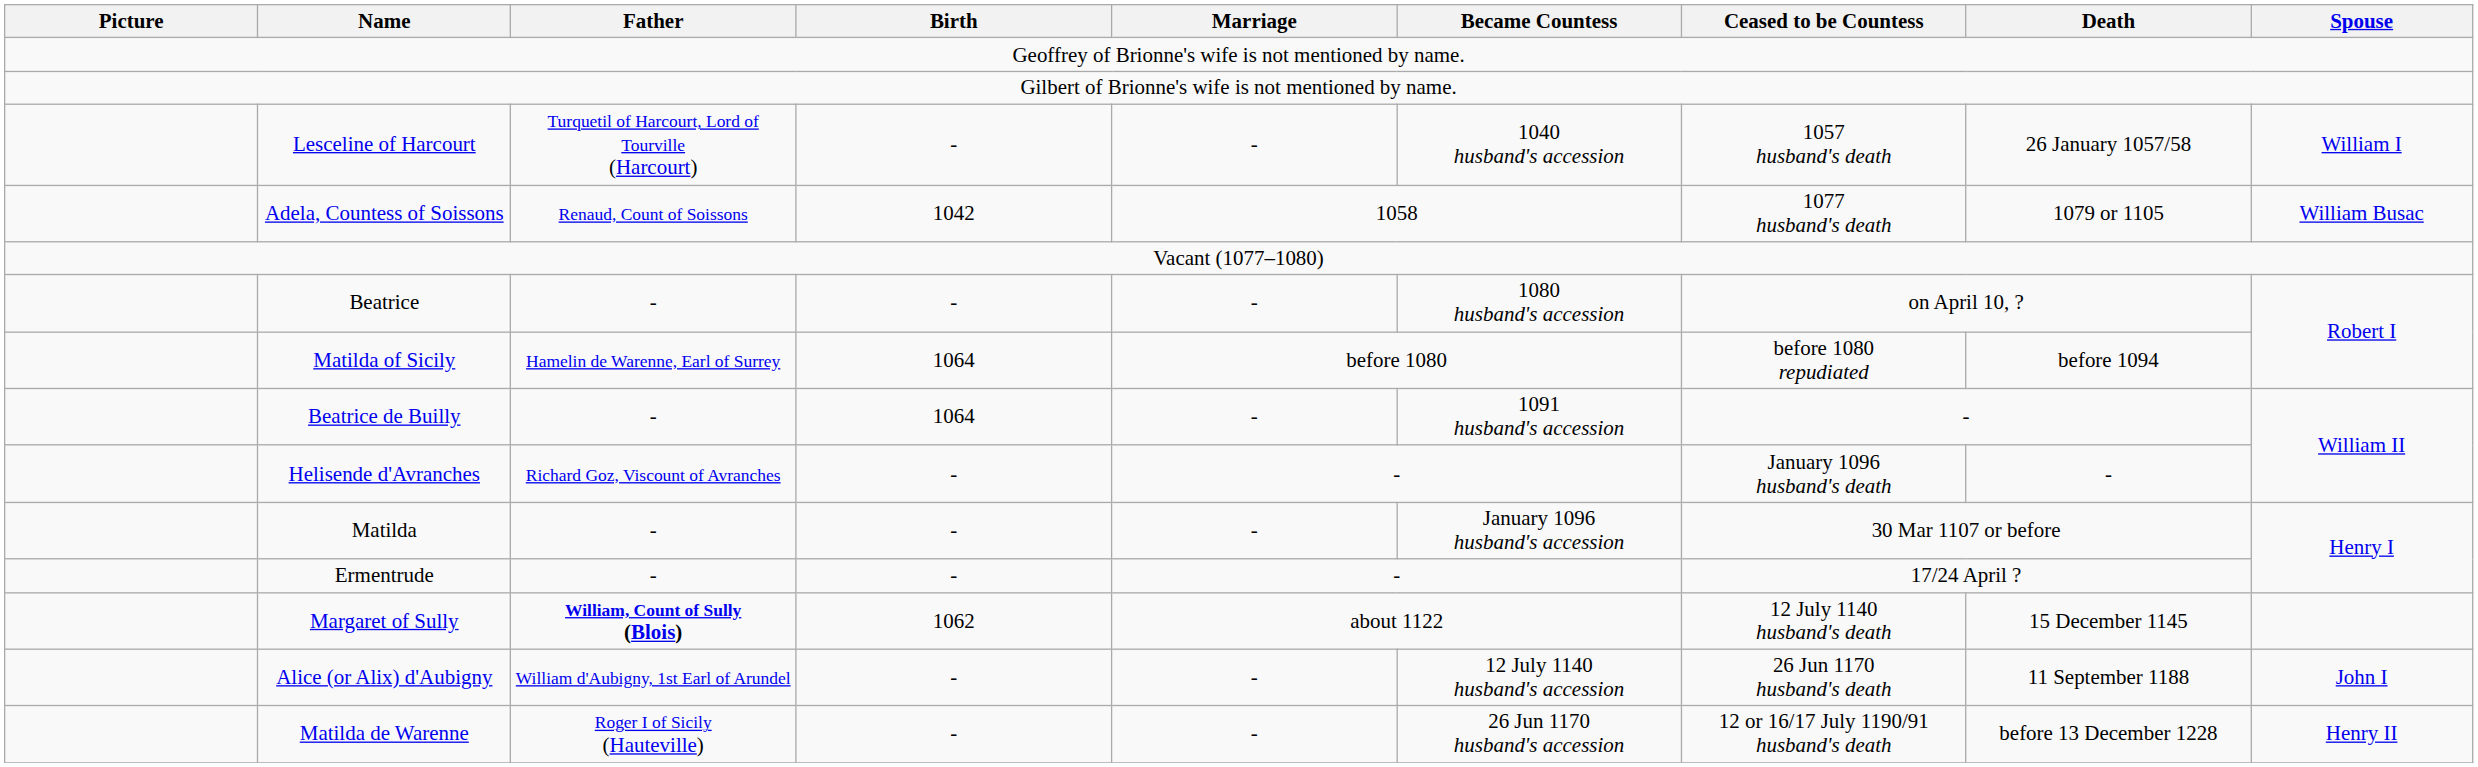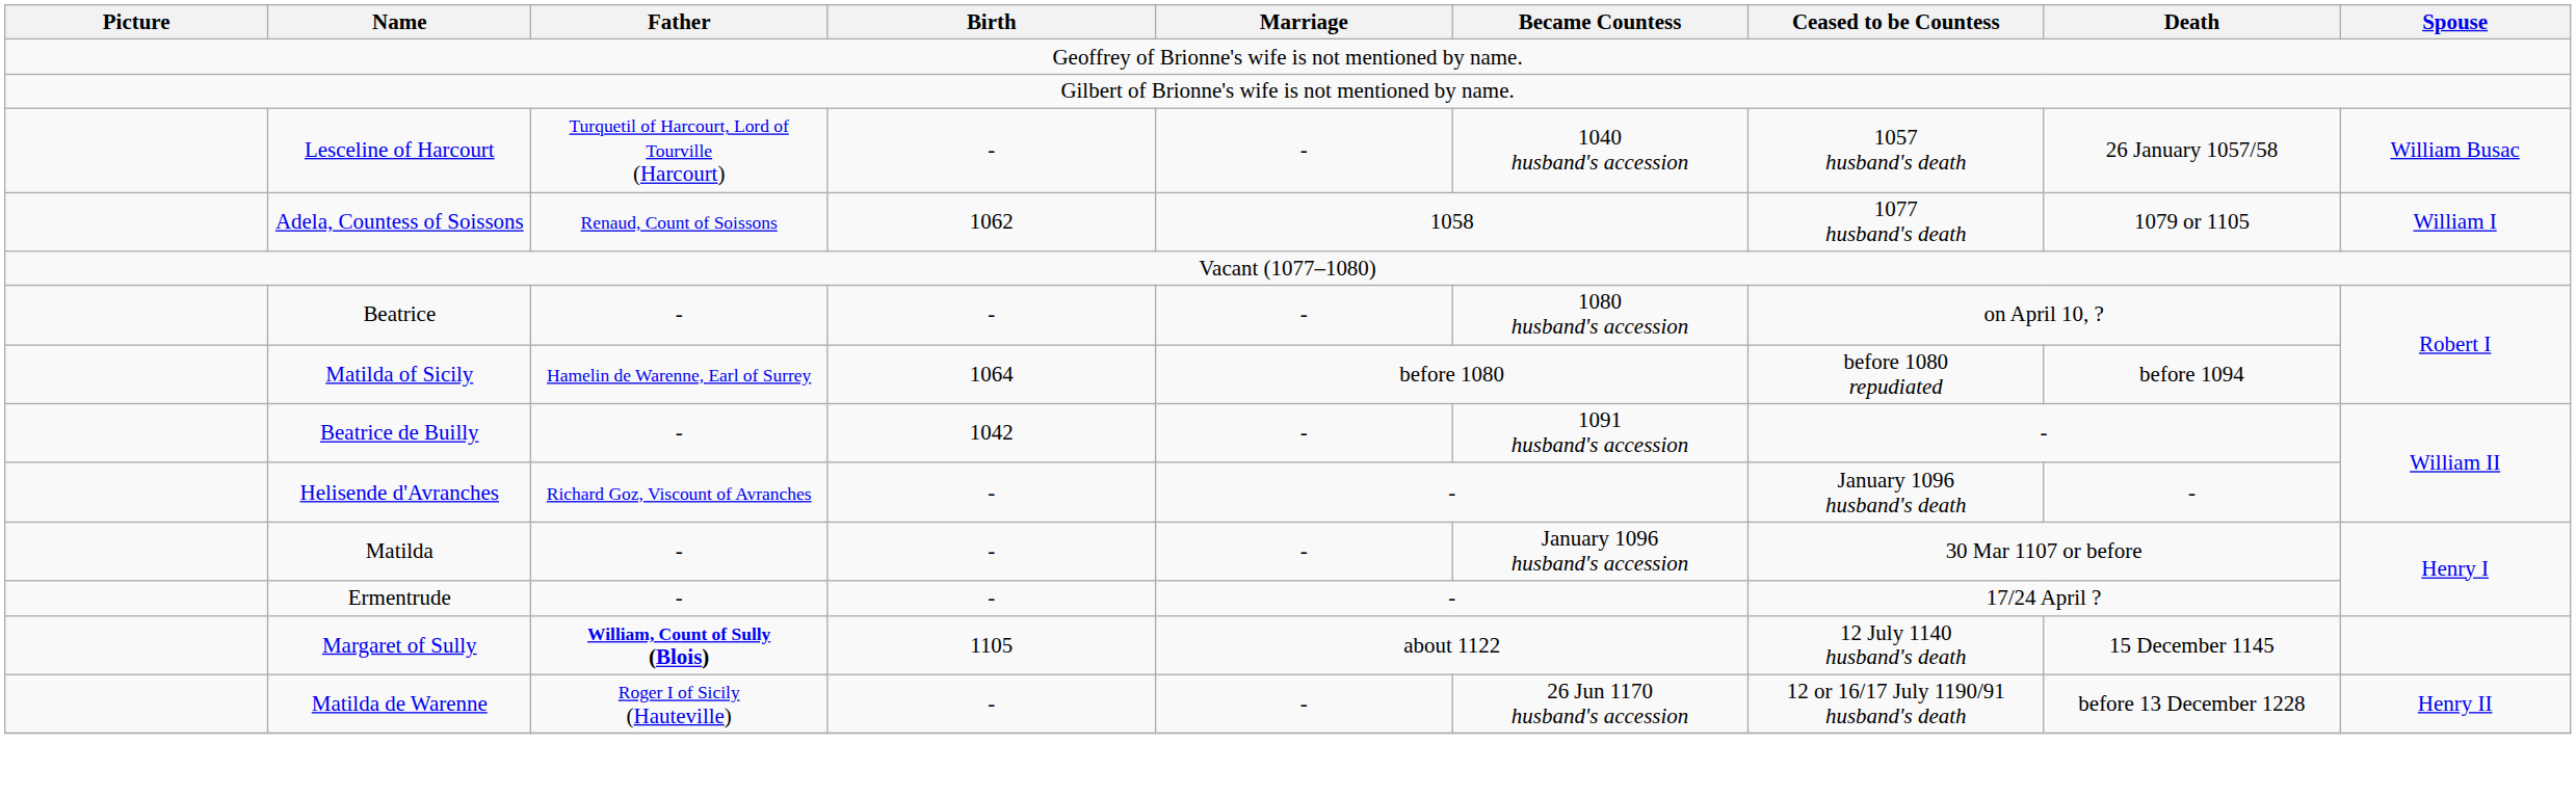Lesceline of Harcourt | Spouse: William I -> William Busac
Adela, Countess of Soissons | Birth: 1042 -> 1062
Adela, Countess of Soissons | Spouse: William Busac -> William I
Beatrice de Builly | Birth: 1064 -> 1042
Margaret of Sully | Birth: 1062 -> 1105
- row: Alice (or Alix) d'Aubigny | William d'Aubigny, 1st Earl of Arundel | - | - | 12 July 1140 husband's accession | 26 Jun 1170 husband's death | 11 September 1188 | John I
